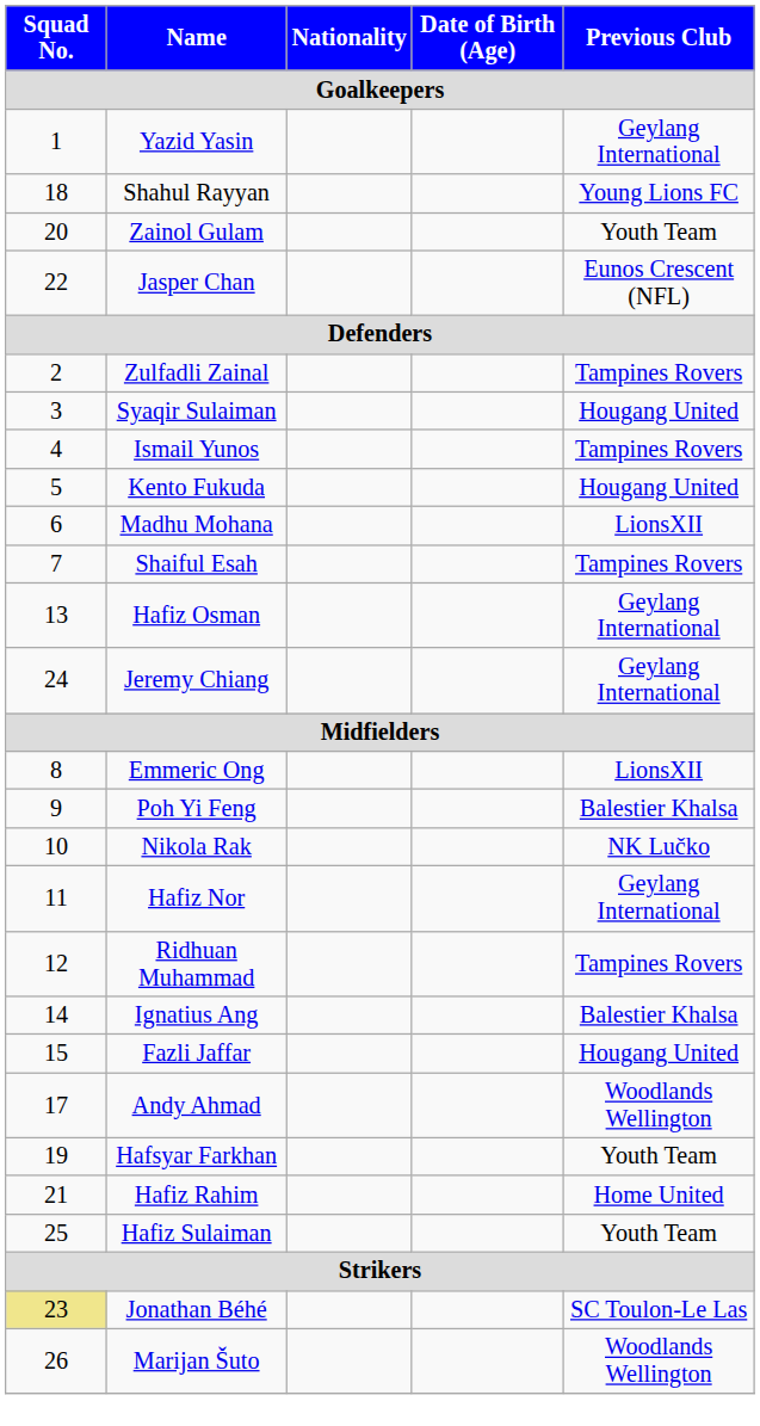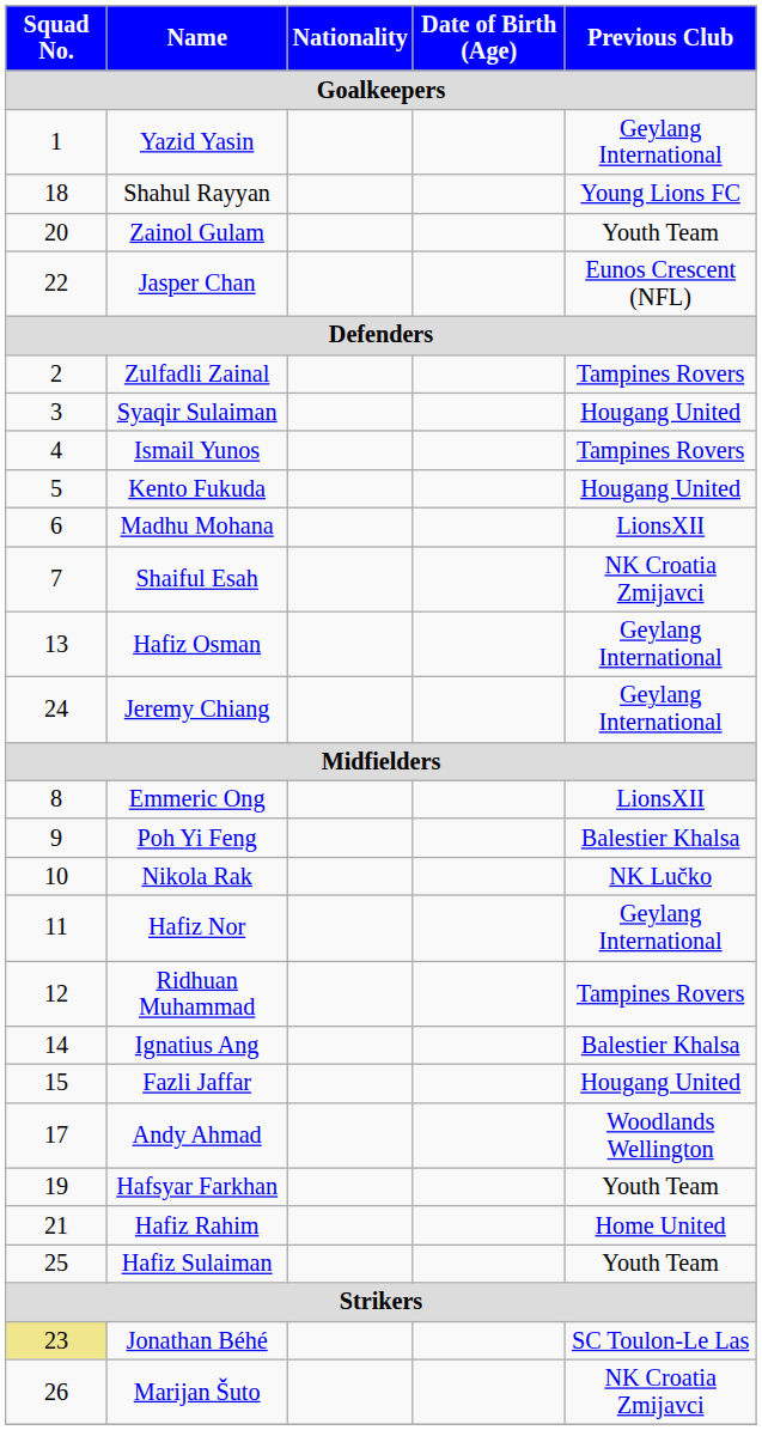Shaiful Esah | Previous Club: Tampines Rovers -> NK Croatia Zmijavci
Marijan Šuto | Previous Club: Woodlands Wellington -> NK Croatia Zmijavci
